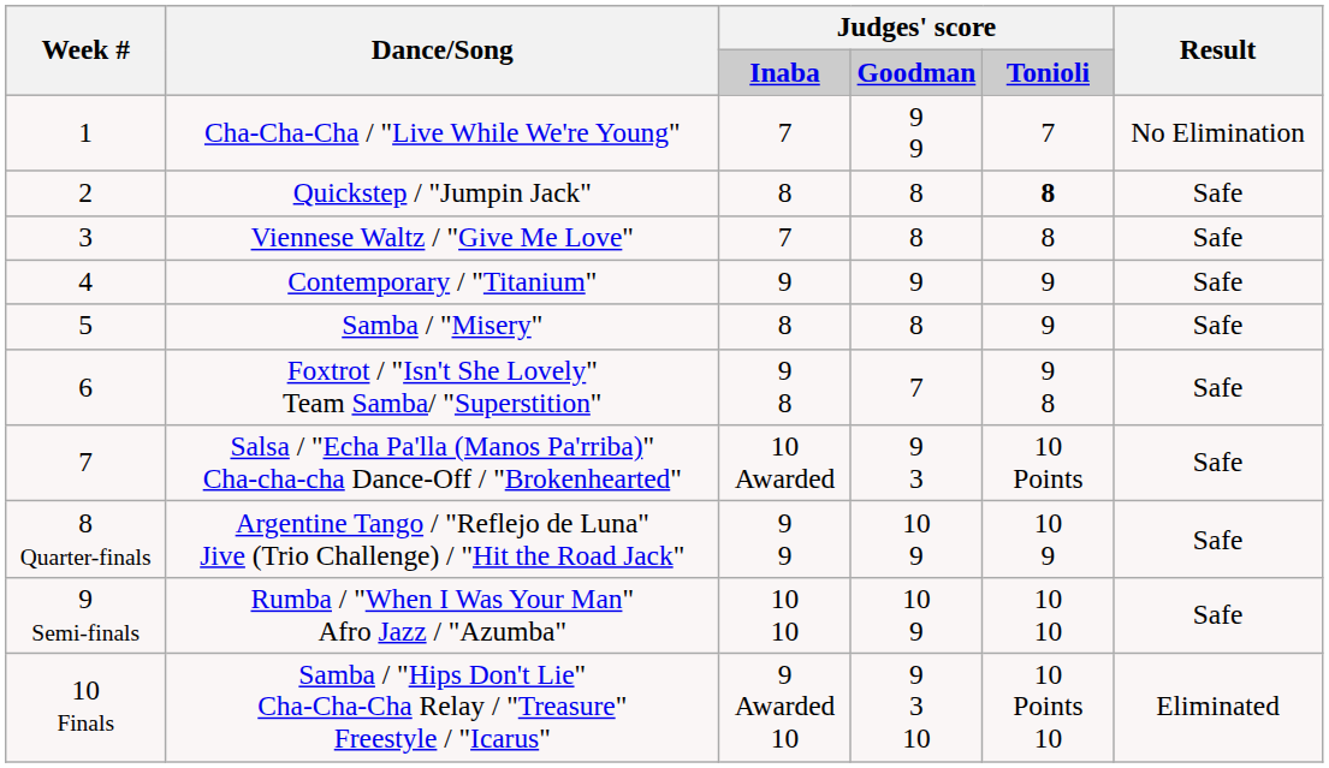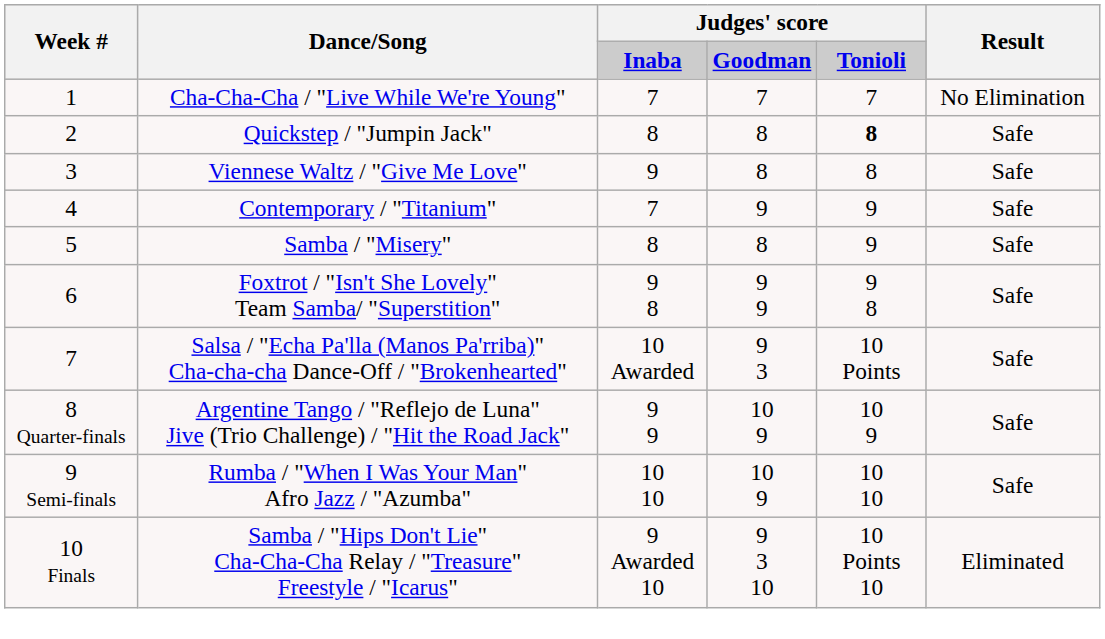Cha-Cha-Cha / "Live While We're Young" | column 4: 9 9 -> 7
Viennese Waltz / "Give Me Love" | column 3: 7 -> 9
Contemporary / "Titanium" | column 3: 9 -> 7
Foxtrot / "Isn't She Lovely" Team Samba/ "Superstition" | column 4: 7 -> 9 9
